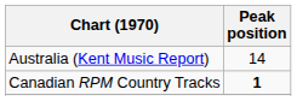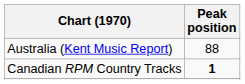Australia (Kent Music Report) | Peak position: 14 -> 88
